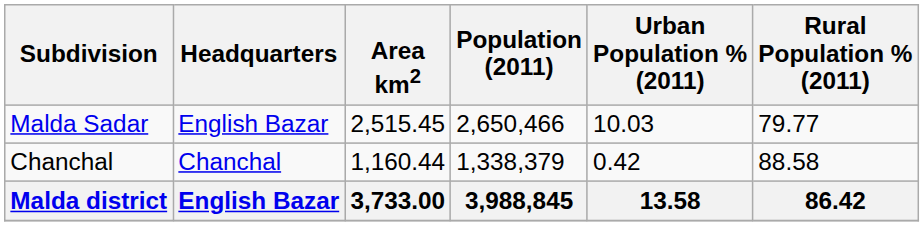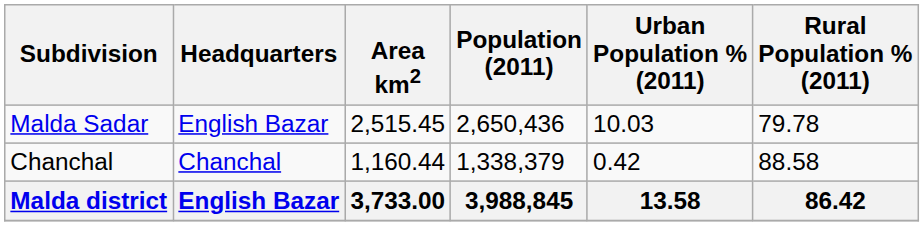Malda Sadar | Population (2011): 2,650,466 -> 2,650,436
Malda Sadar | Rural Population % (2011): 79.77 -> 79.78
